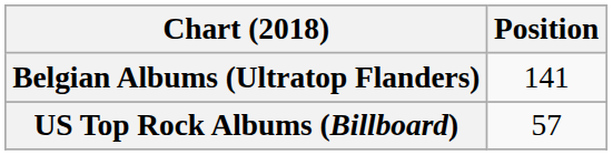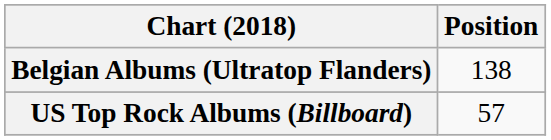Belgian Albums (Ultratop Flanders) | Position: 141 -> 138
